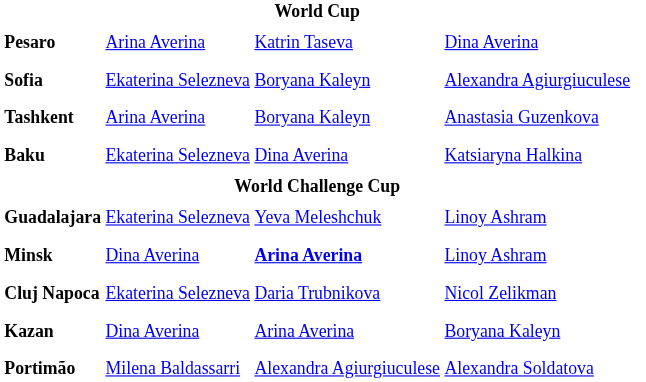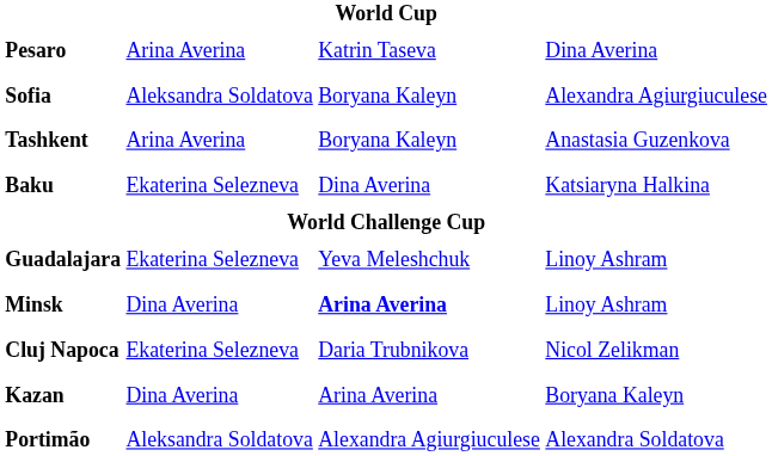Sofia | column 2: Ekaterina Selezneva -> Aleksandra Soldatova
Portimão | column 2: Milena Baldassarri -> Aleksandra Soldatova
